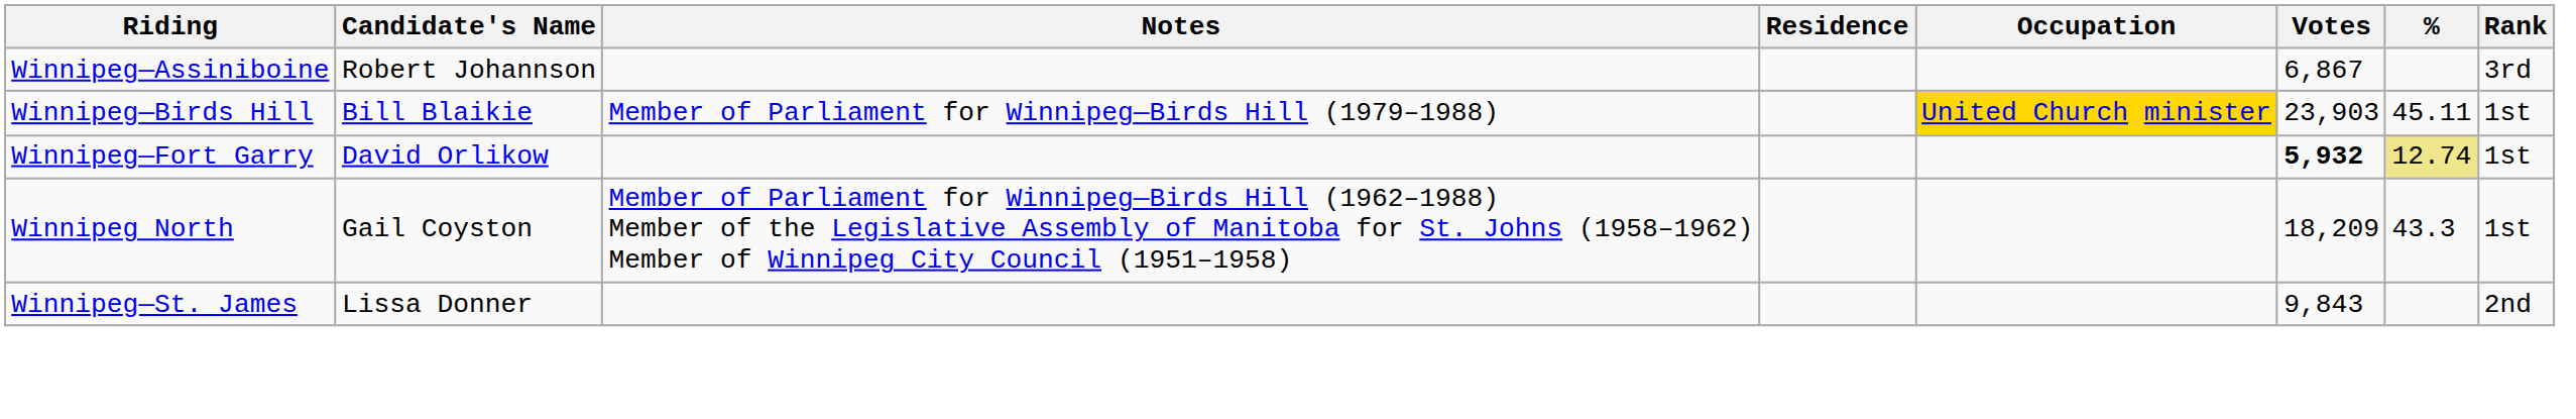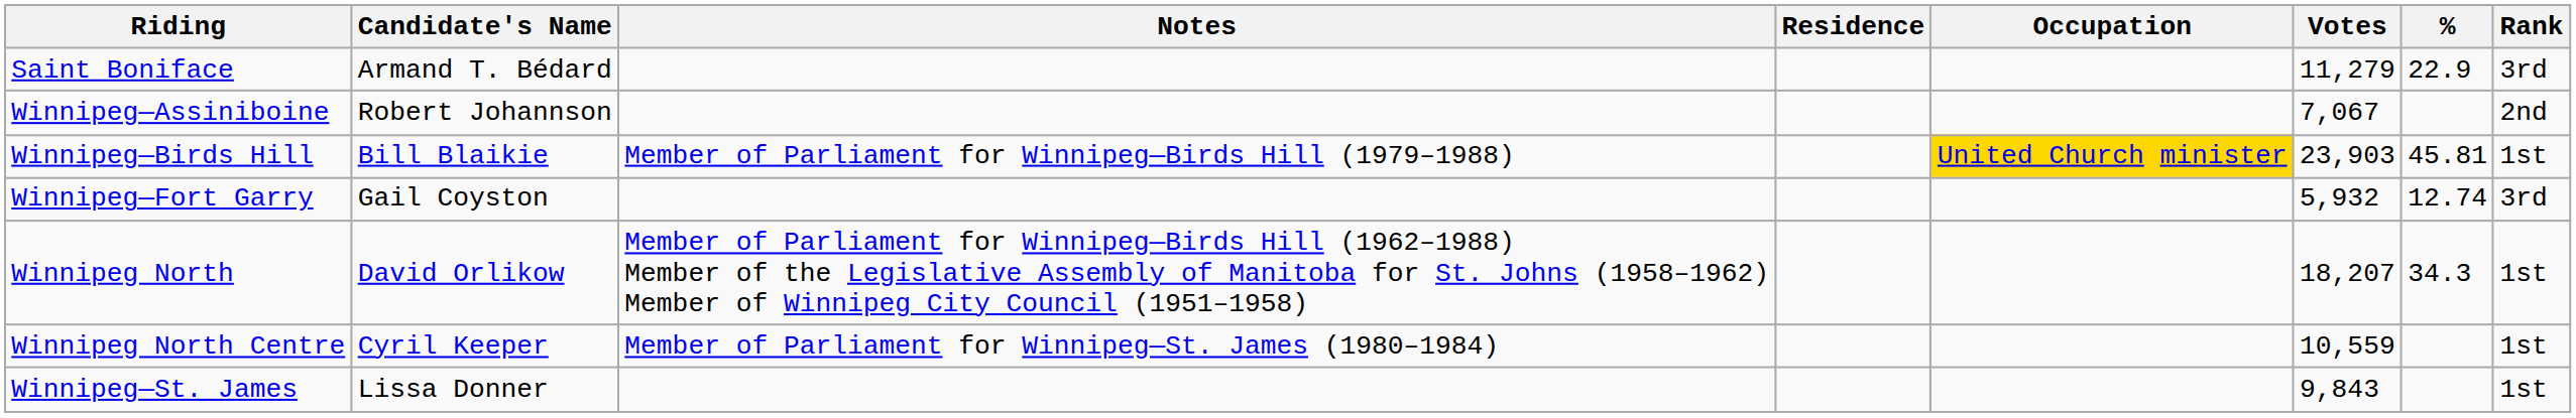+ row: Saint Boniface | Armand T. Bédard | 11,279 | 22.9 | 3rd
Winnipeg—Assiniboine | Votes: 6,867 -> 7,067
Winnipeg—Assiniboine | Rank: 3rd -> 2nd
Winnipeg—Birds Hill | %: 45.11 -> 45.81
Winnipeg—Fort Garry | Candidate's Name: David Orlikow -> Gail Coyston
Winnipeg—Fort Garry | Votes: bold -> normal
Winnipeg—Fort Garry | %: khaki background -> no background
Winnipeg—Fort Garry | Rank: 1st -> 3rd
Winnipeg North | Candidate's Name: Gail Coyston -> David Orlikow
Winnipeg North | Votes: 18,209 -> 18,207
Winnipeg North | %: 43.3 -> 34.3
+ row: Winnipeg North Centre | Cyril Keeper | Member of Parliament for Winnipeg—St. James (1980–1984) | 10,559 | 1st
Winnipeg—St. James | Rank: 2nd -> 1st
